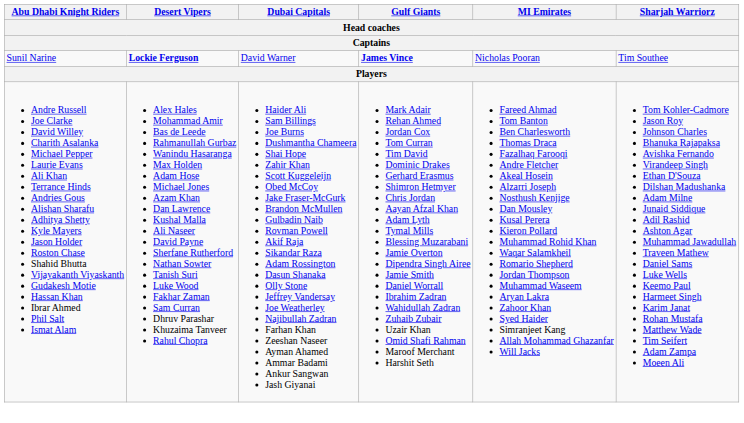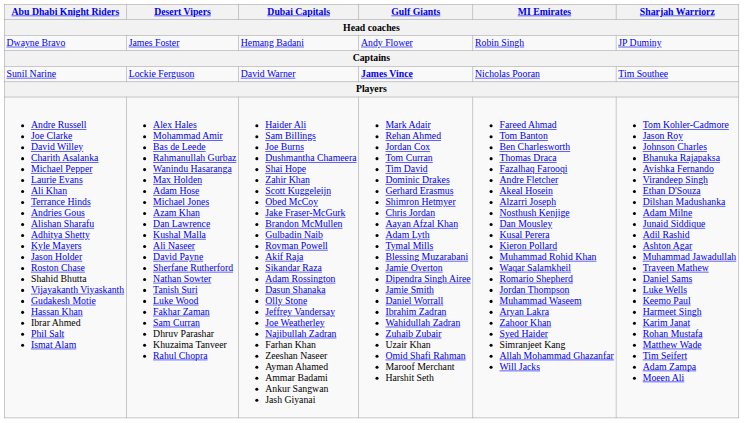+ row: Dwayne Bravo | James Foster | Hemang Badani | Andy Flower | Robin Singh | JP Duminy
Sunil Narine | Desert Vipers: bold -> normal
